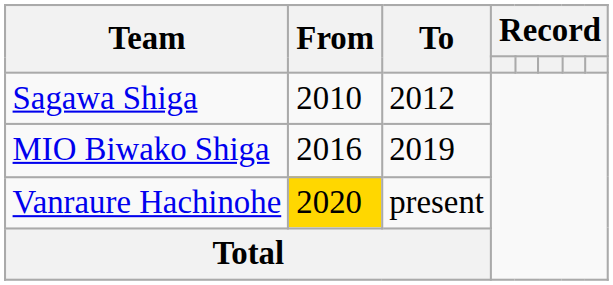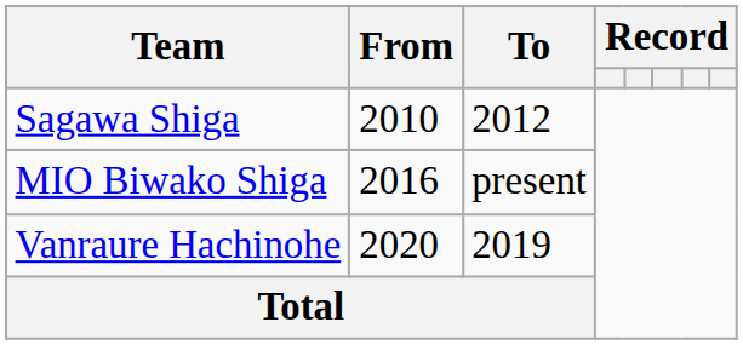MIO Biwako Shiga | To: 2019 -> present
Vanraure Hachinohe | From: gold background -> no background
Vanraure Hachinohe | To: present -> 2019
